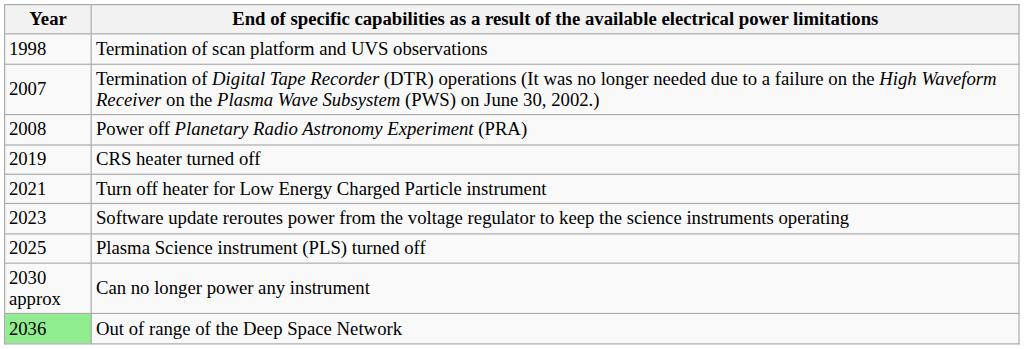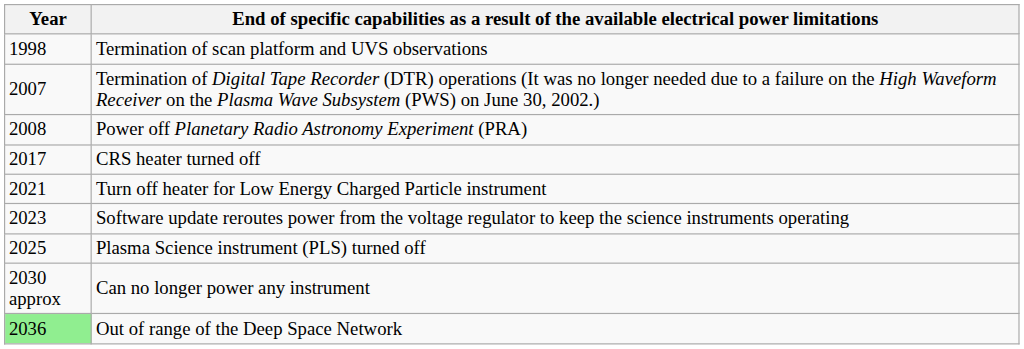CRS heater turned off | Year: 2019 -> 2017
